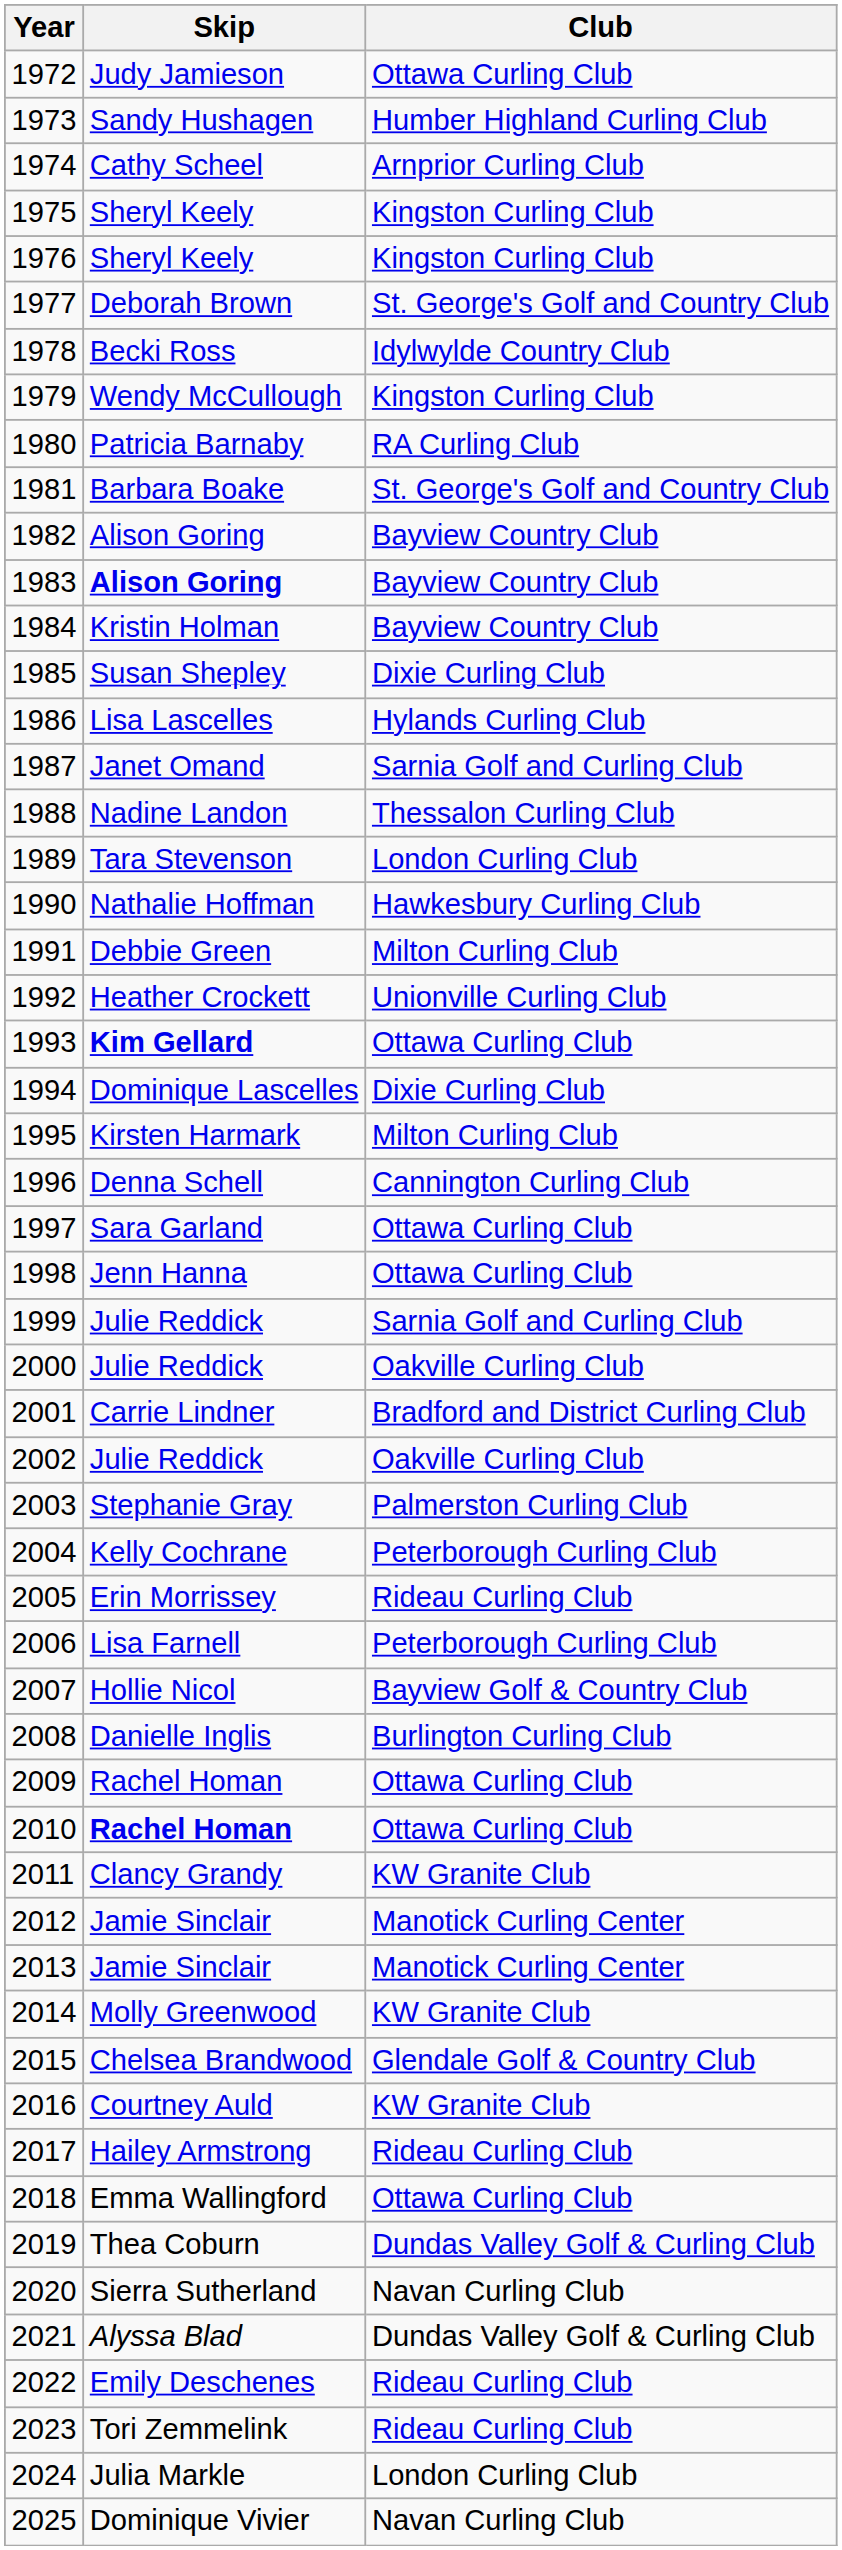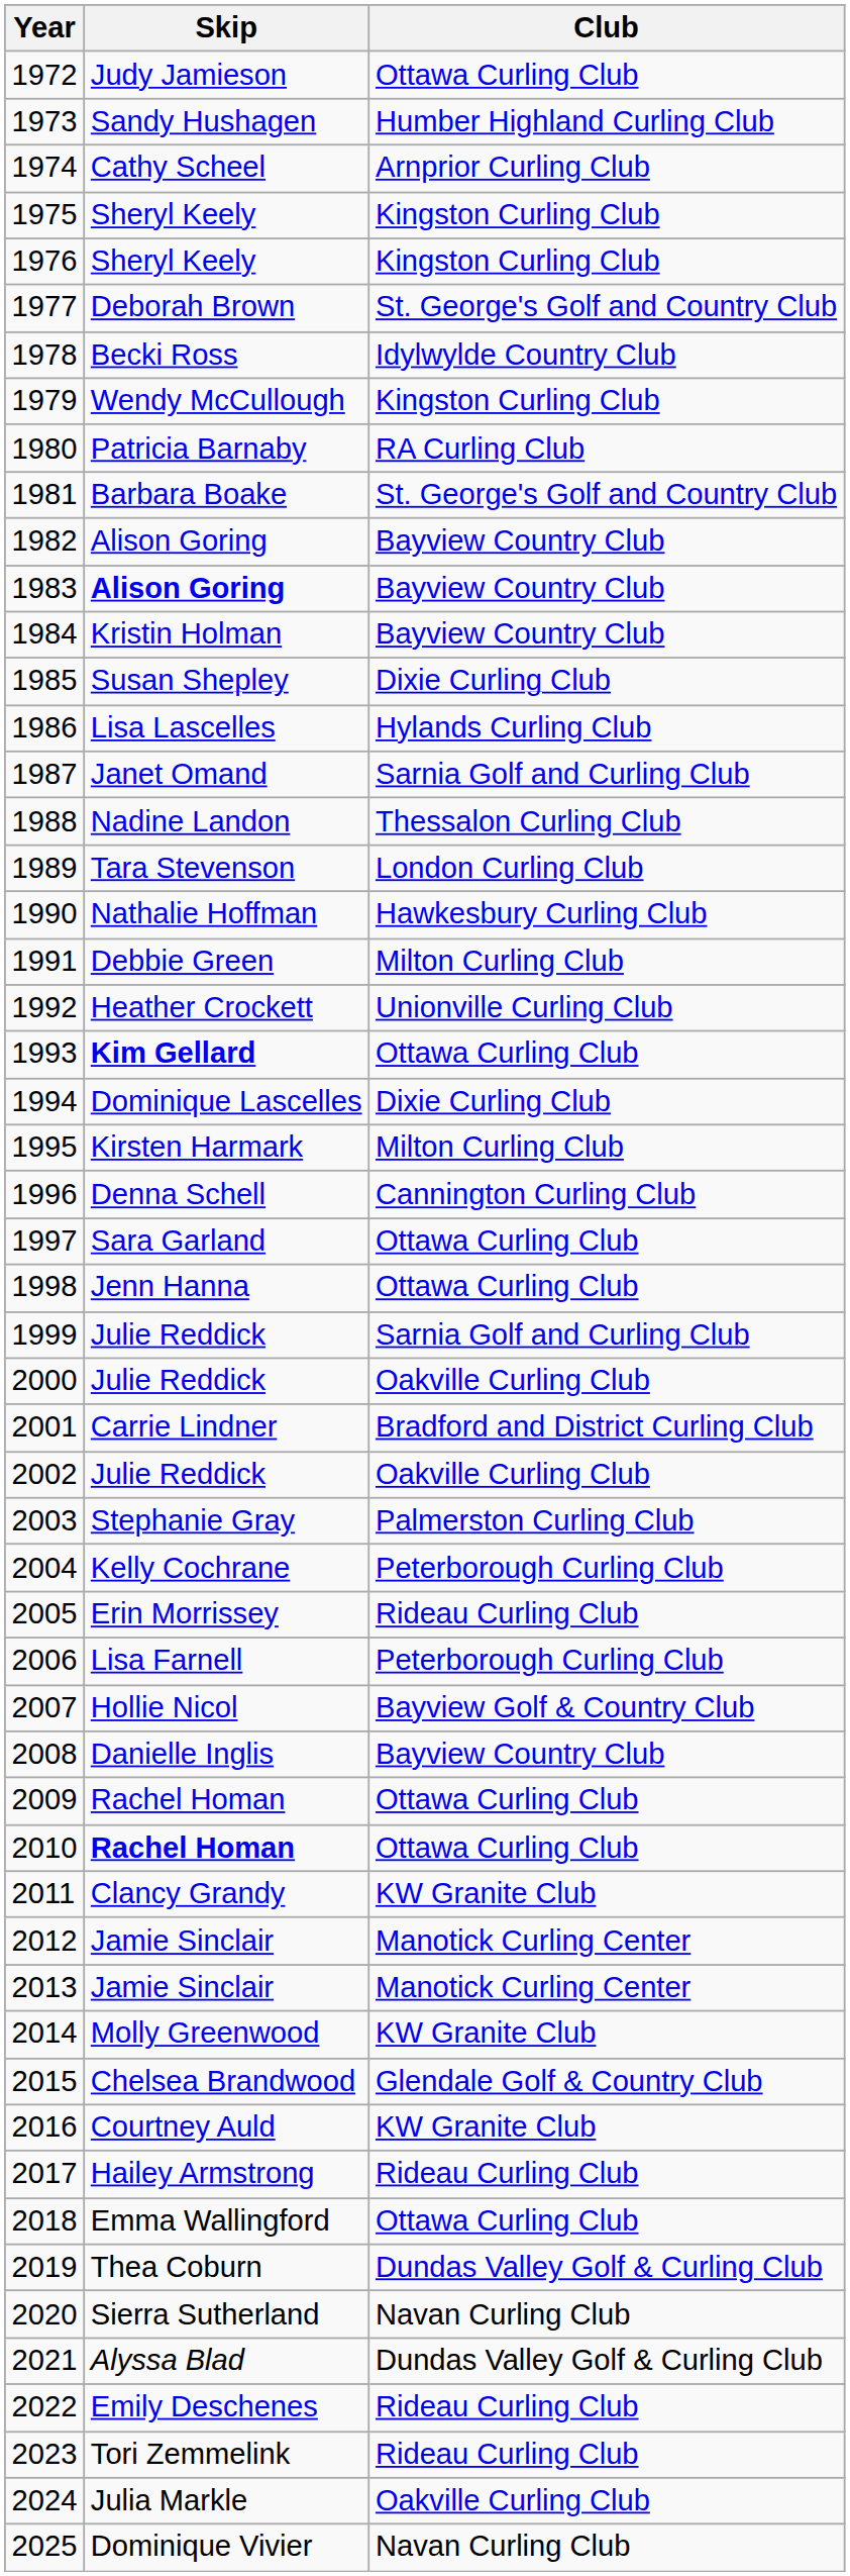2008 | Club: Burlington Curling Club -> Bayview Country Club
2024 | Club: London Curling Club -> Oakville Curling Club
